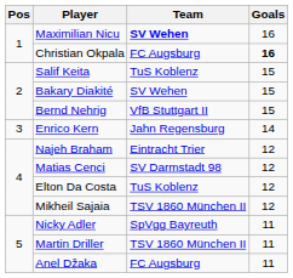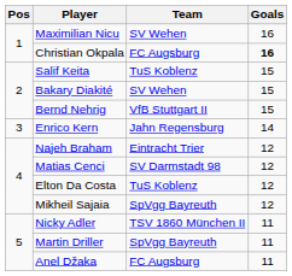Maximilian Nicu | Team: bold -> normal
Mikheil Sajaia | Team: TSV 1860 München II -> SpVgg Bayreuth
Nicky Adler | Team: SpVgg Bayreuth -> TSV 1860 München II
Martin Driller | Team: TSV 1860 München II -> SpVgg Bayreuth
